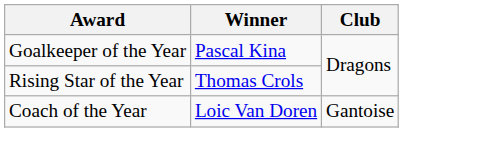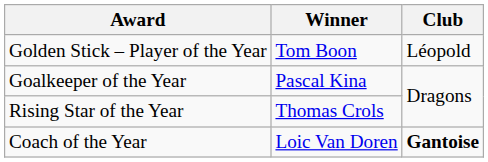+ row: Golden Stick – Player of the Year | Tom Boon | Léopold
Coach of the Year | Club: normal -> bold
